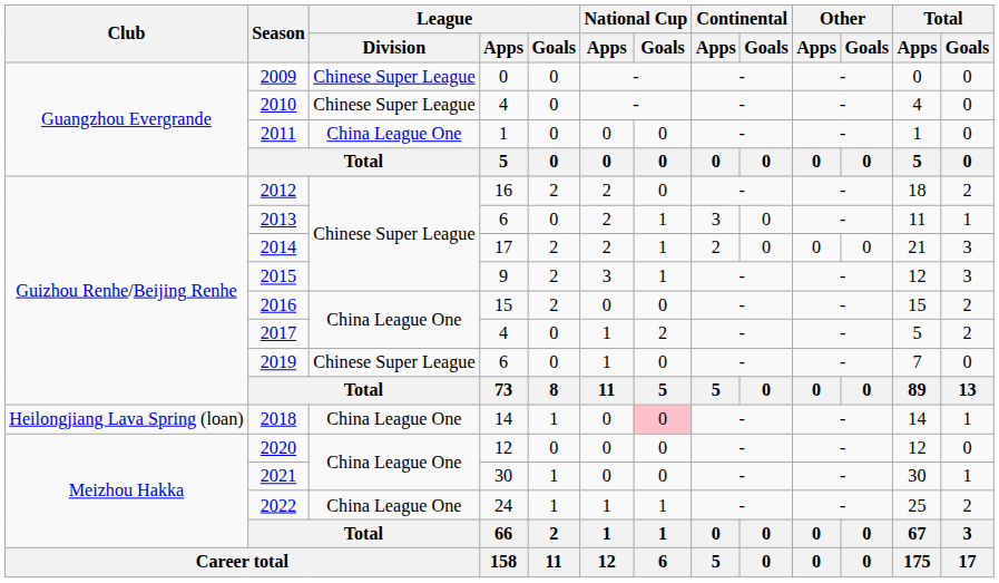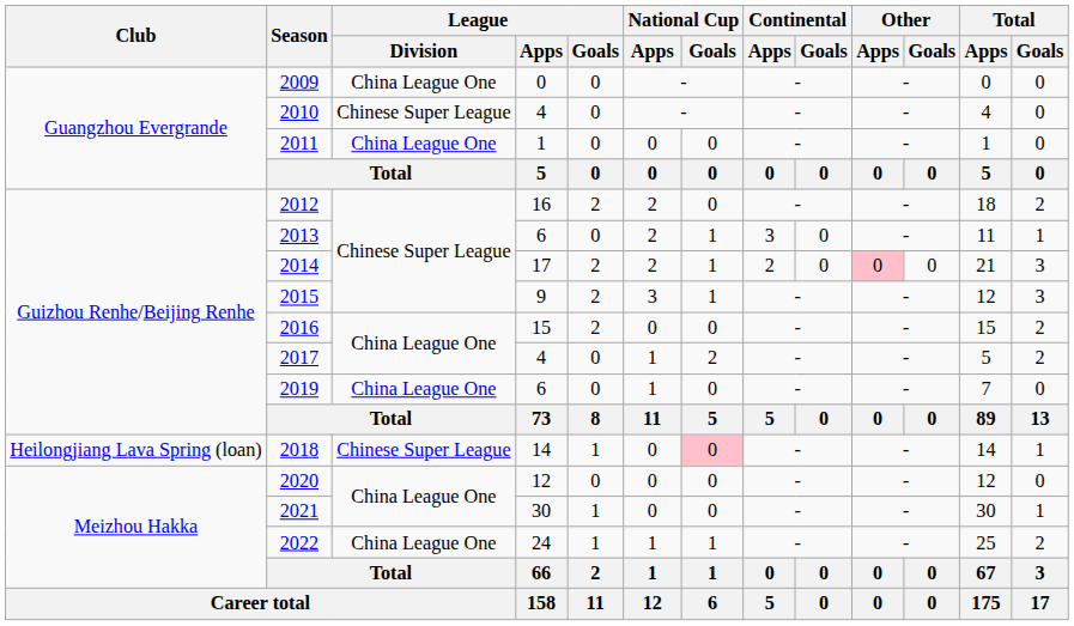2009 | League / Division: Chinese Super League -> China League One
2014 | Other / Apps: no background -> pink background
2019 | League / Division: Chinese Super League -> China League One
2018 | League / Division: China League One -> Chinese Super League
